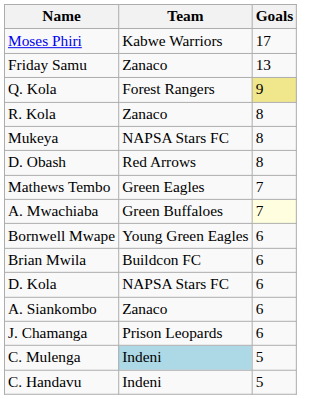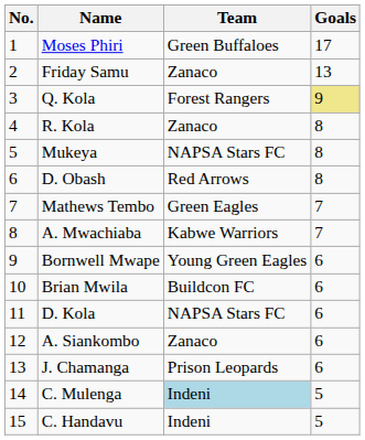+ column: No. | 1 | 2 | 3 | 4 | 5 | 6 | 7 | 8 | 9 | 10 | 11 | 12 | 13 | 14 | 15
Moses Phiri | Team: Kabwe Warriors -> Green Buffaloes
A. Mwachiaba | Team: Green Buffaloes -> Kabwe Warriors
A. Mwachiaba | Goals: lightyellow background -> no background
